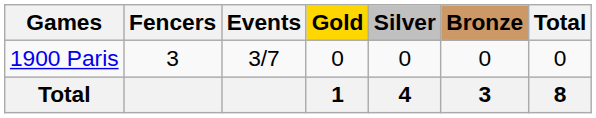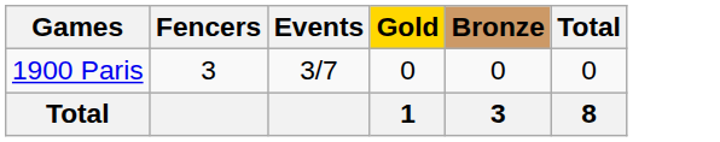- column: Silver | 0 | 4
